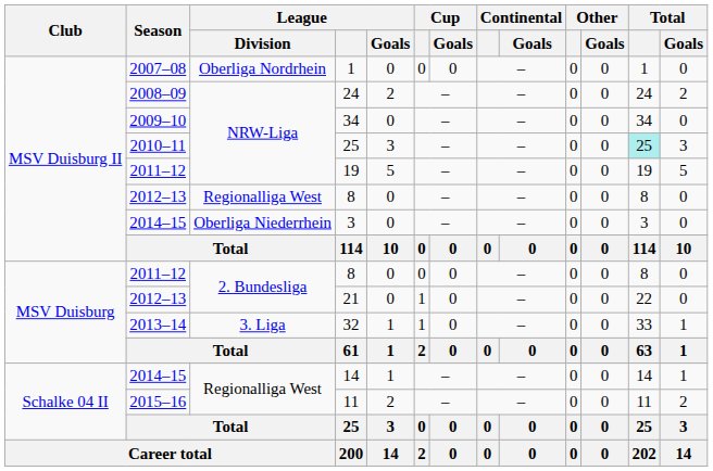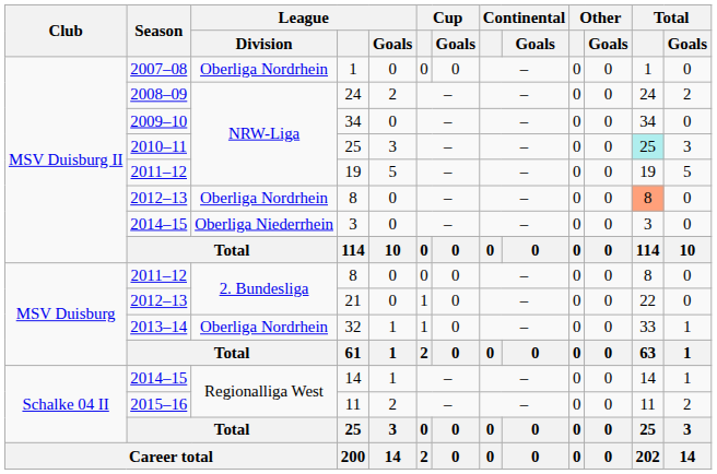2012–13 / 8 | League / Division: Regionalliga West -> Oberliga Nordrhein
2012–13 / 8 | Total: no background -> lightsalmon background
32 | League / Division: 3. Liga -> Oberliga Nordrhein
